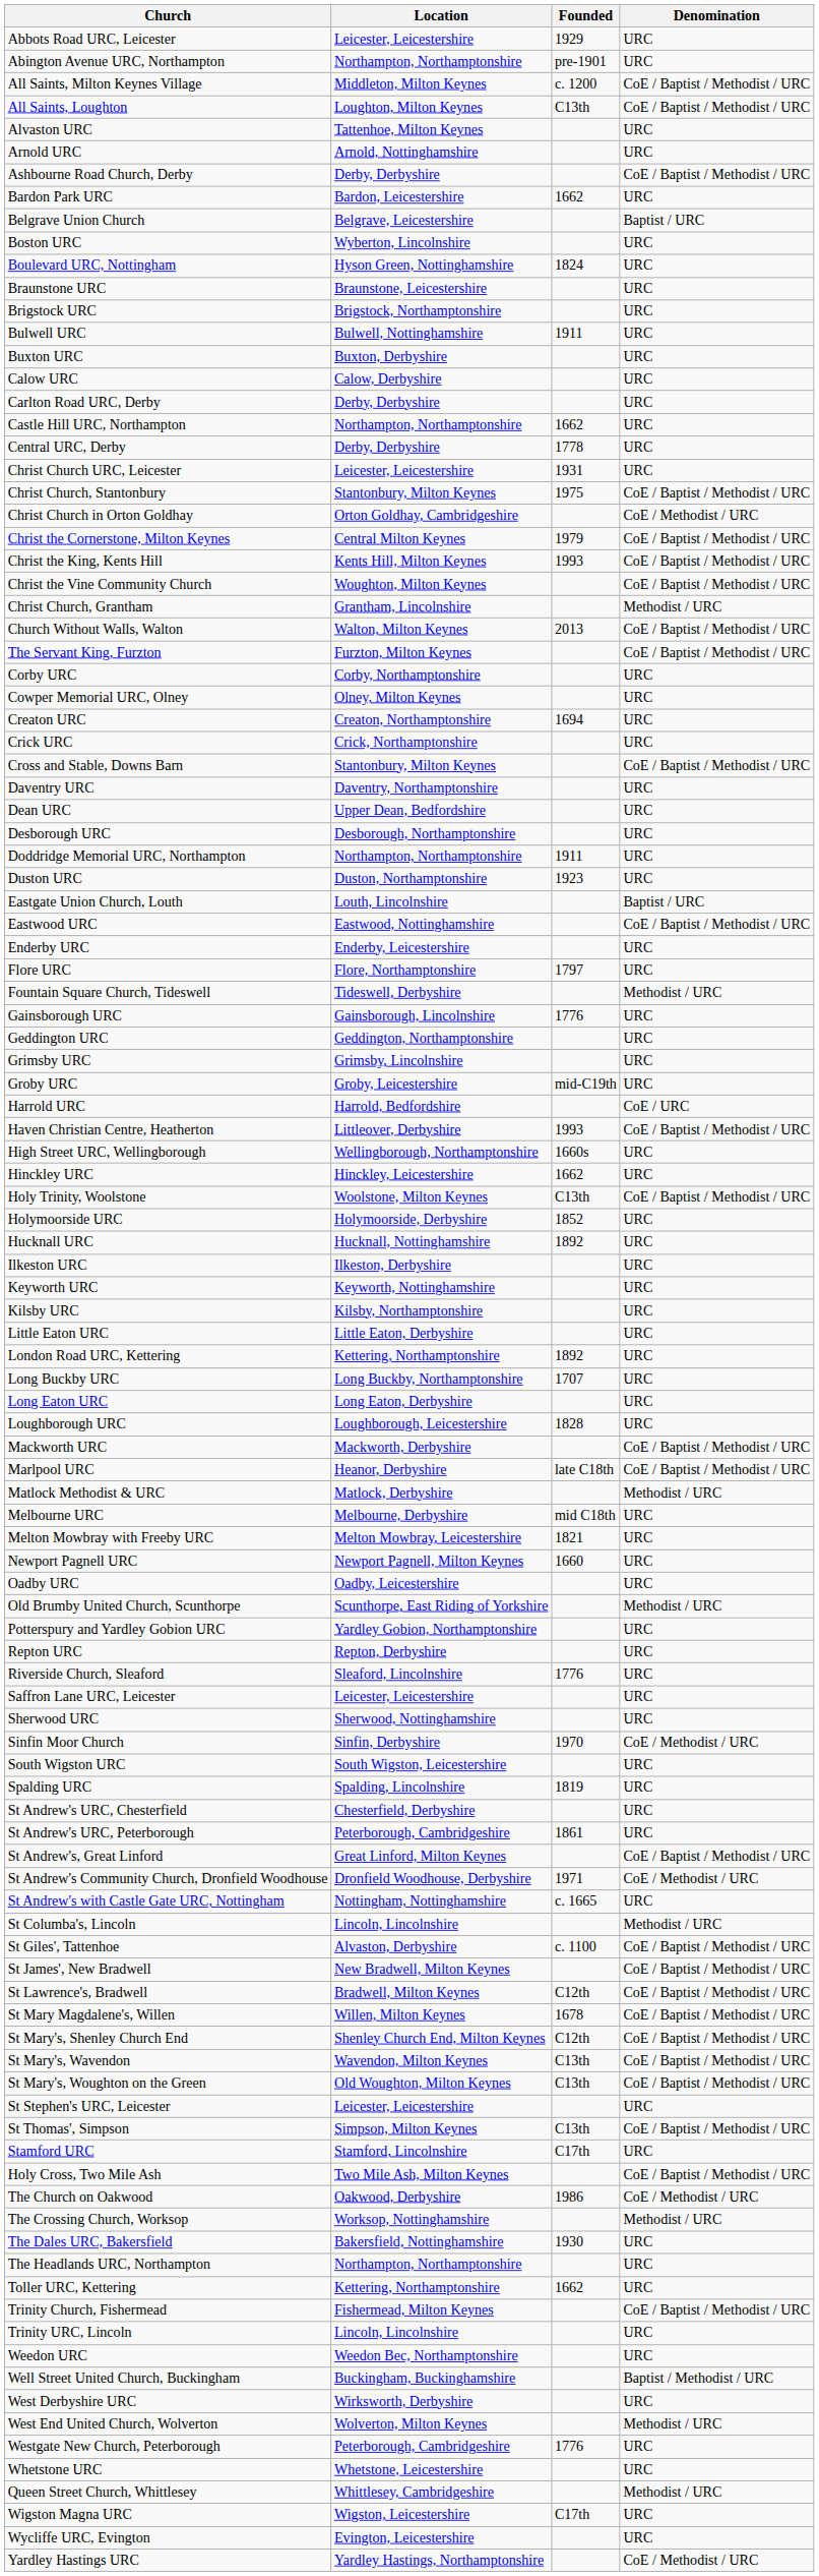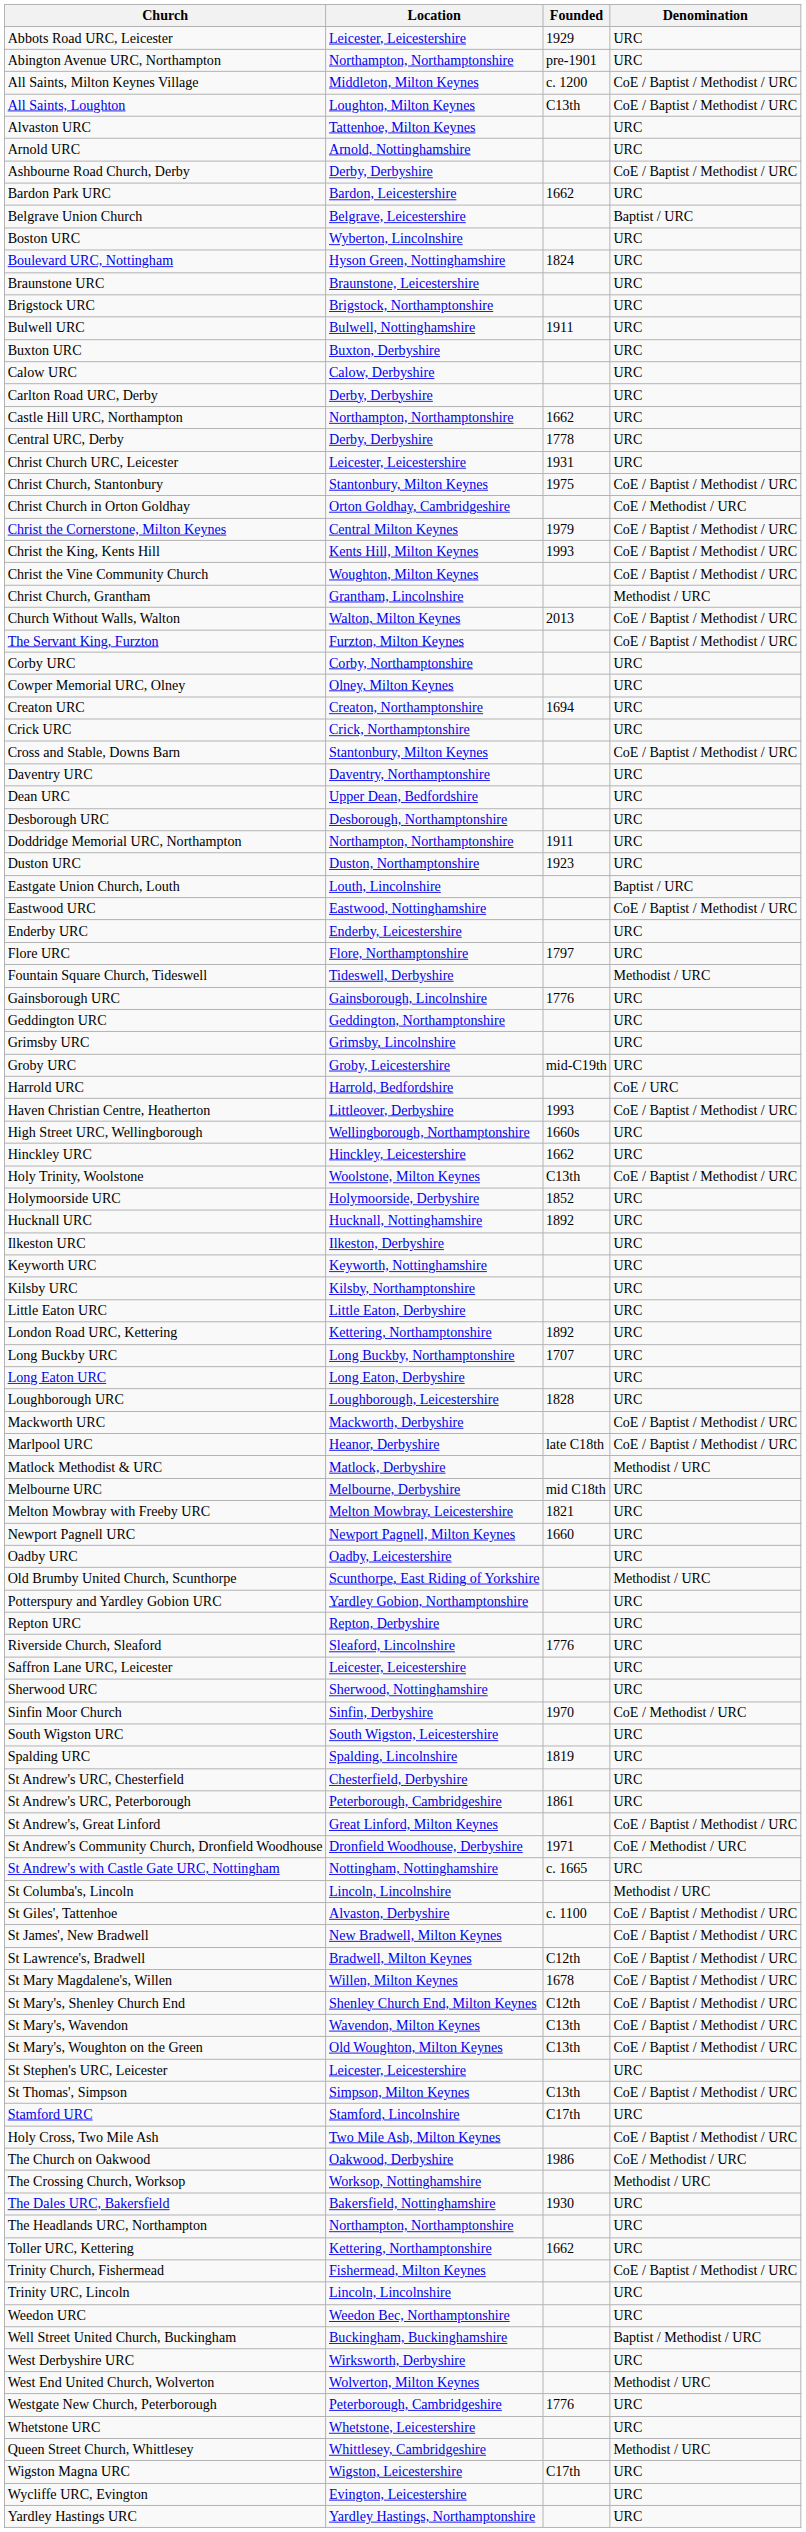Yardley Hastings URC | Denomination: CoE / Methodist / URC -> URC
